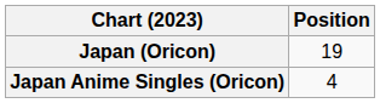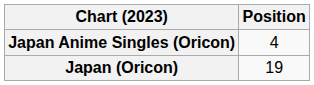rows swapped: Japan (Oricon) <-> Japan Anime Singles (Oricon)
